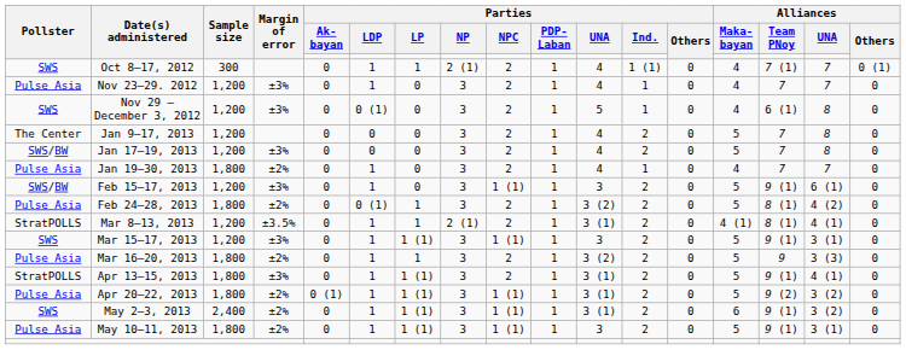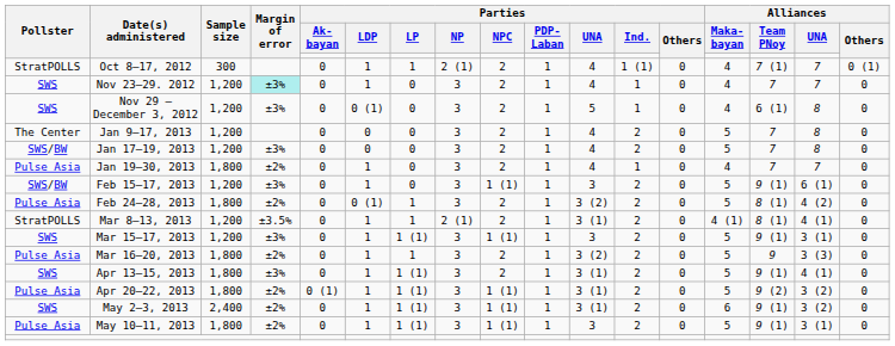Oct 8–17, 2012 | Pollster: SWS -> StratPOLLS
Nov 23–29. 2012 | Pollster: Pulse Asia -> SWS
Nov 23–29. 2012 | Margin of error: no background -> paleturquoise background
Apr 13–15, 2013 | Pollster: StratPOLLS -> SWS
